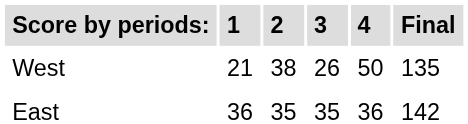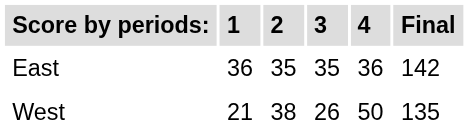rows swapped: East <-> West
